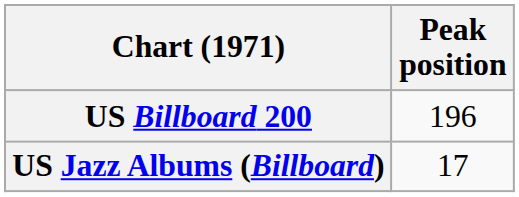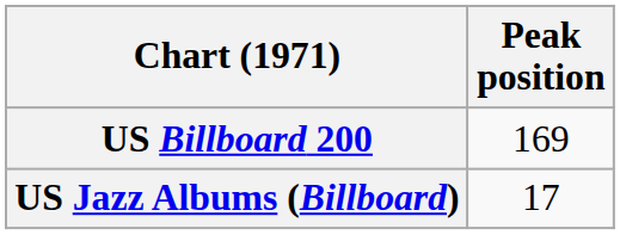US Billboard 200 | Peak position: 196 -> 169
